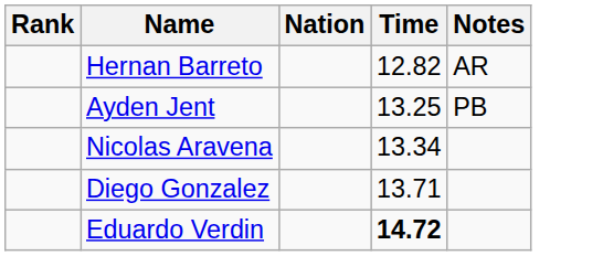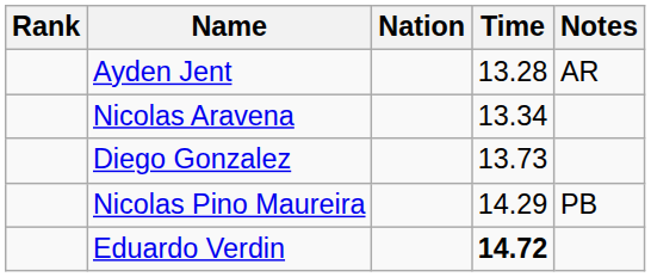- row: Hernan Barreto | 12.82 | AR
Ayden Jent | Time: 13.25 -> 13.28
Ayden Jent | Notes: PB -> AR
Diego Gonzalez | Time: 13.71 -> 13.73
+ row: Nicolas Pino Maureira | 14.29 | PB
